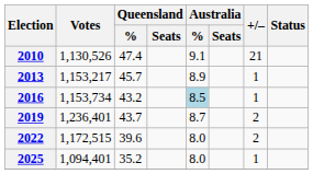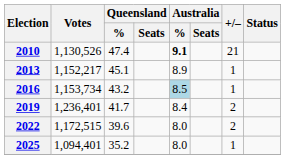2010 | Australia / %: normal -> bold
2013 | Votes: 1,153,217 -> 1,152,217
2013 | Queensland / %: 45.7 -> 45.1
2019 | Queensland / %: 43.7 -> 41.7
2019 | Australia / %: 8.7 -> 8.4
